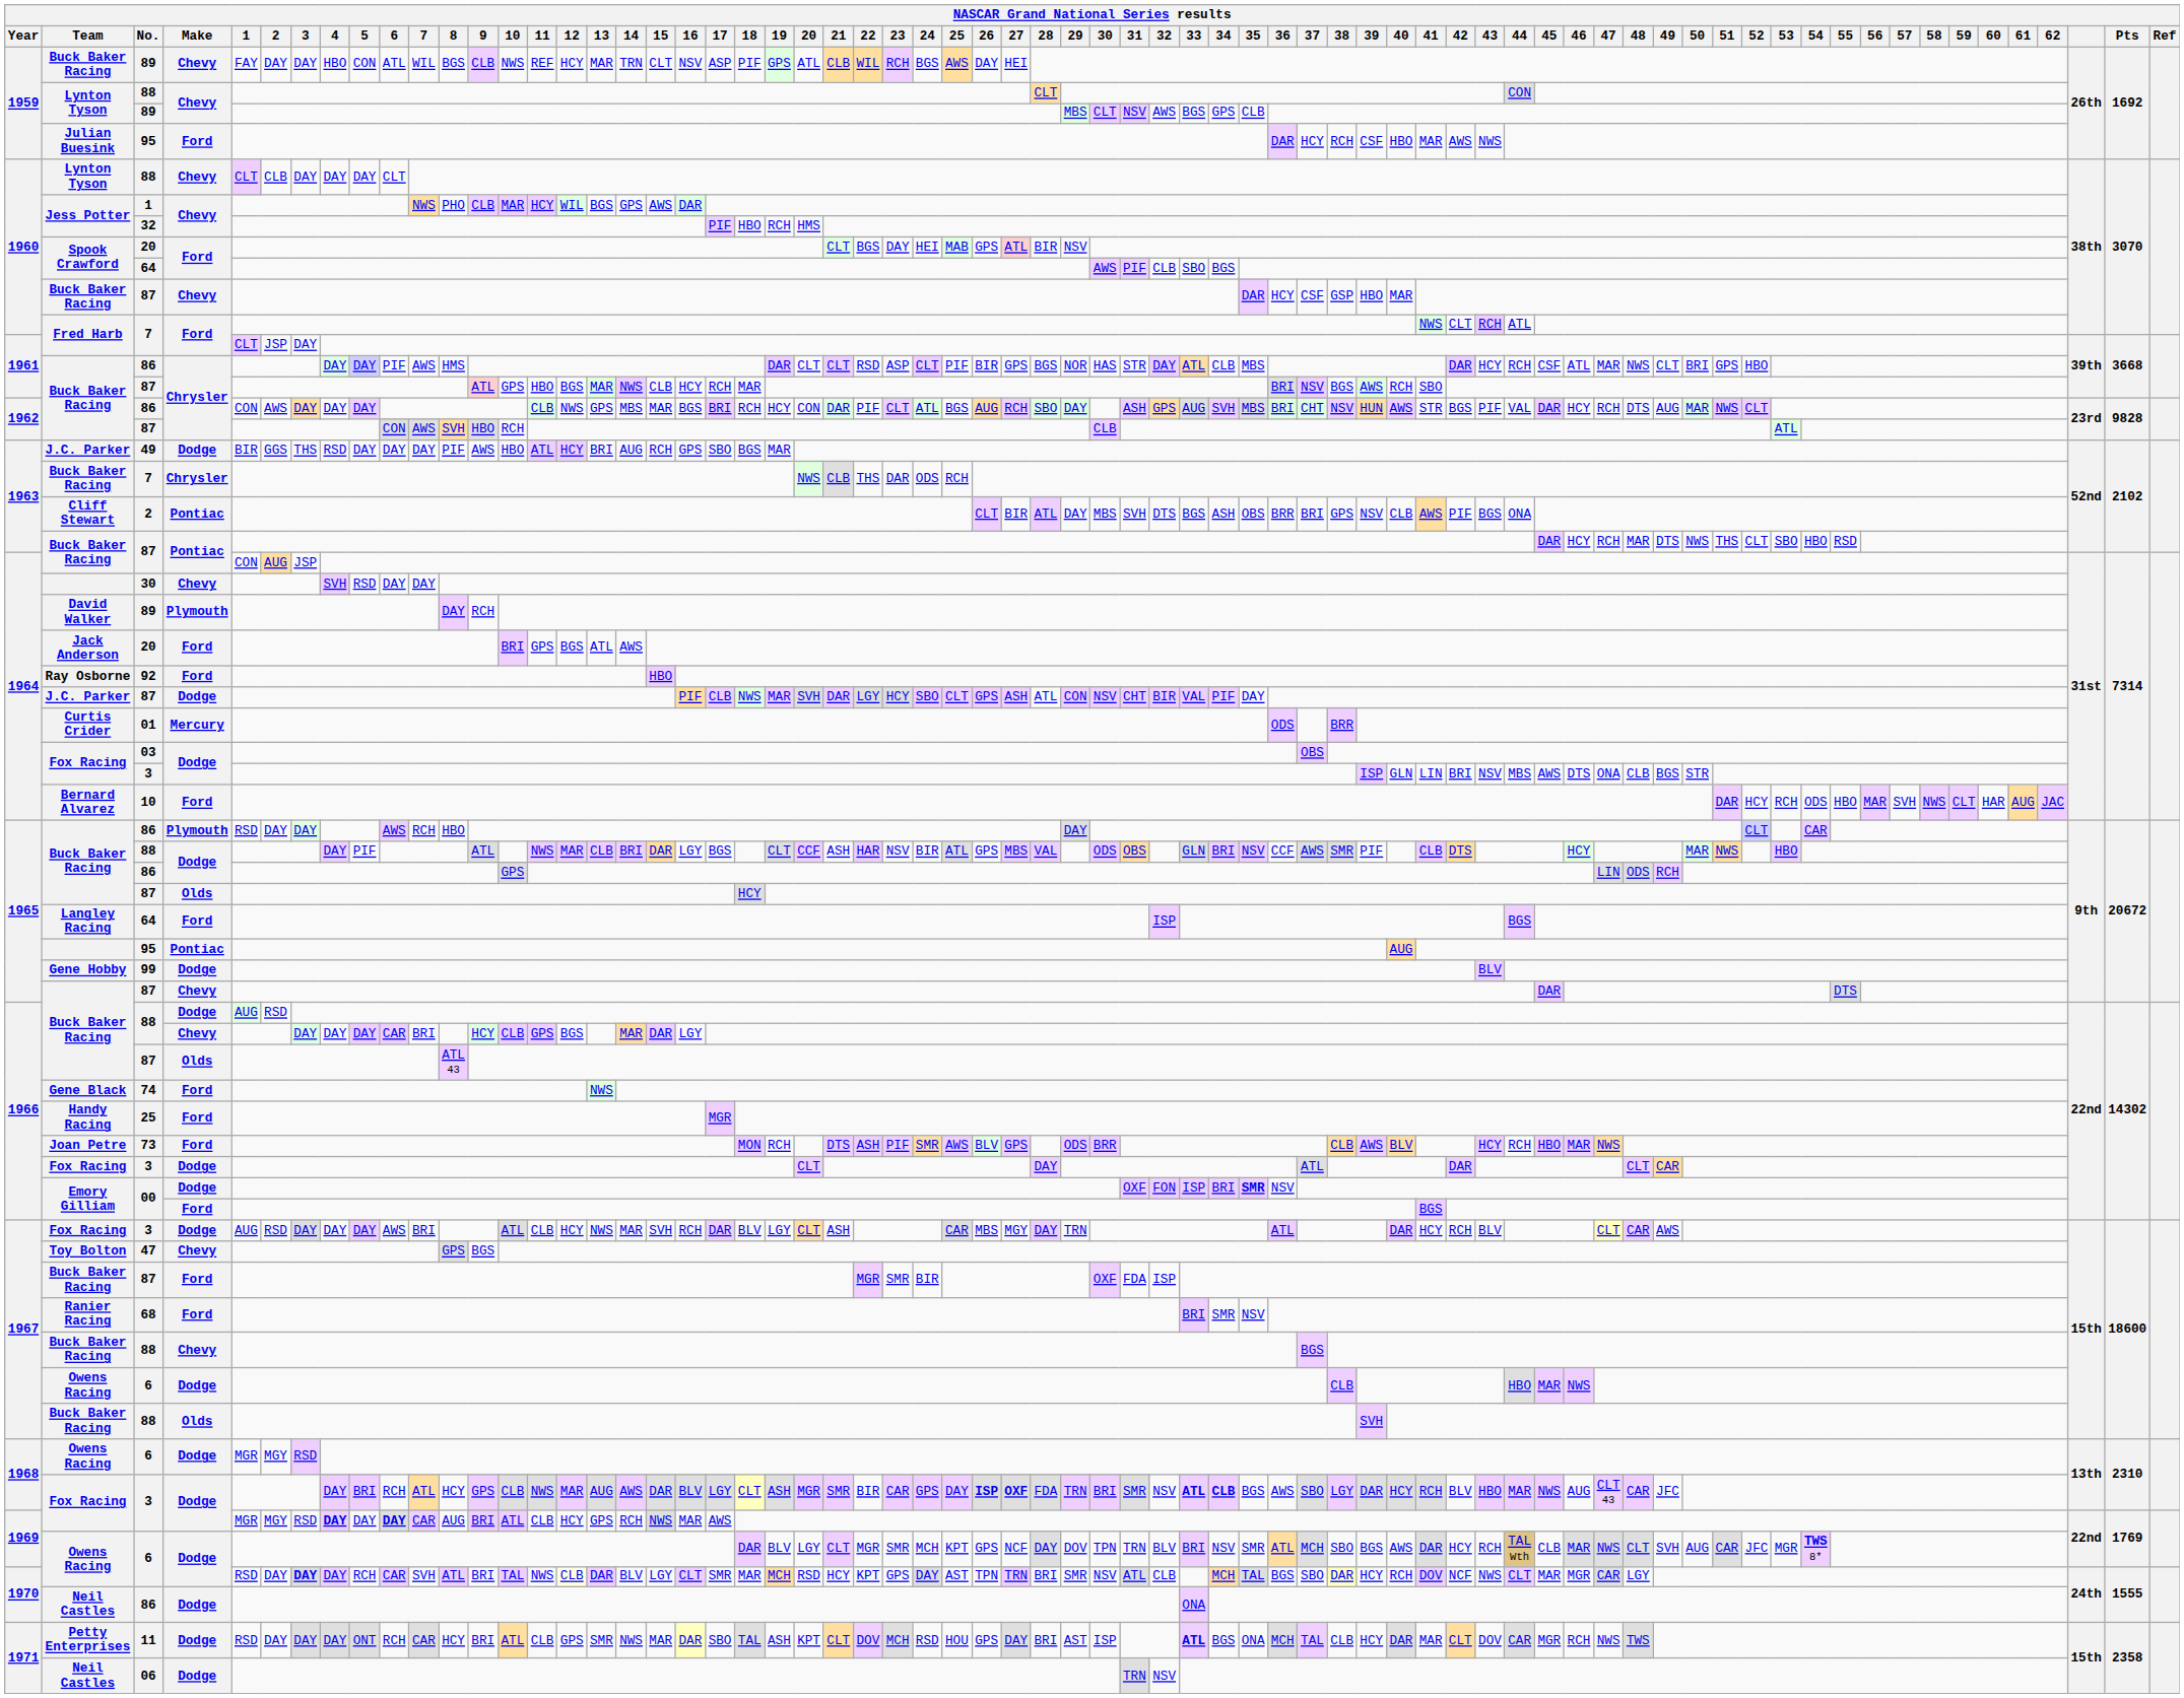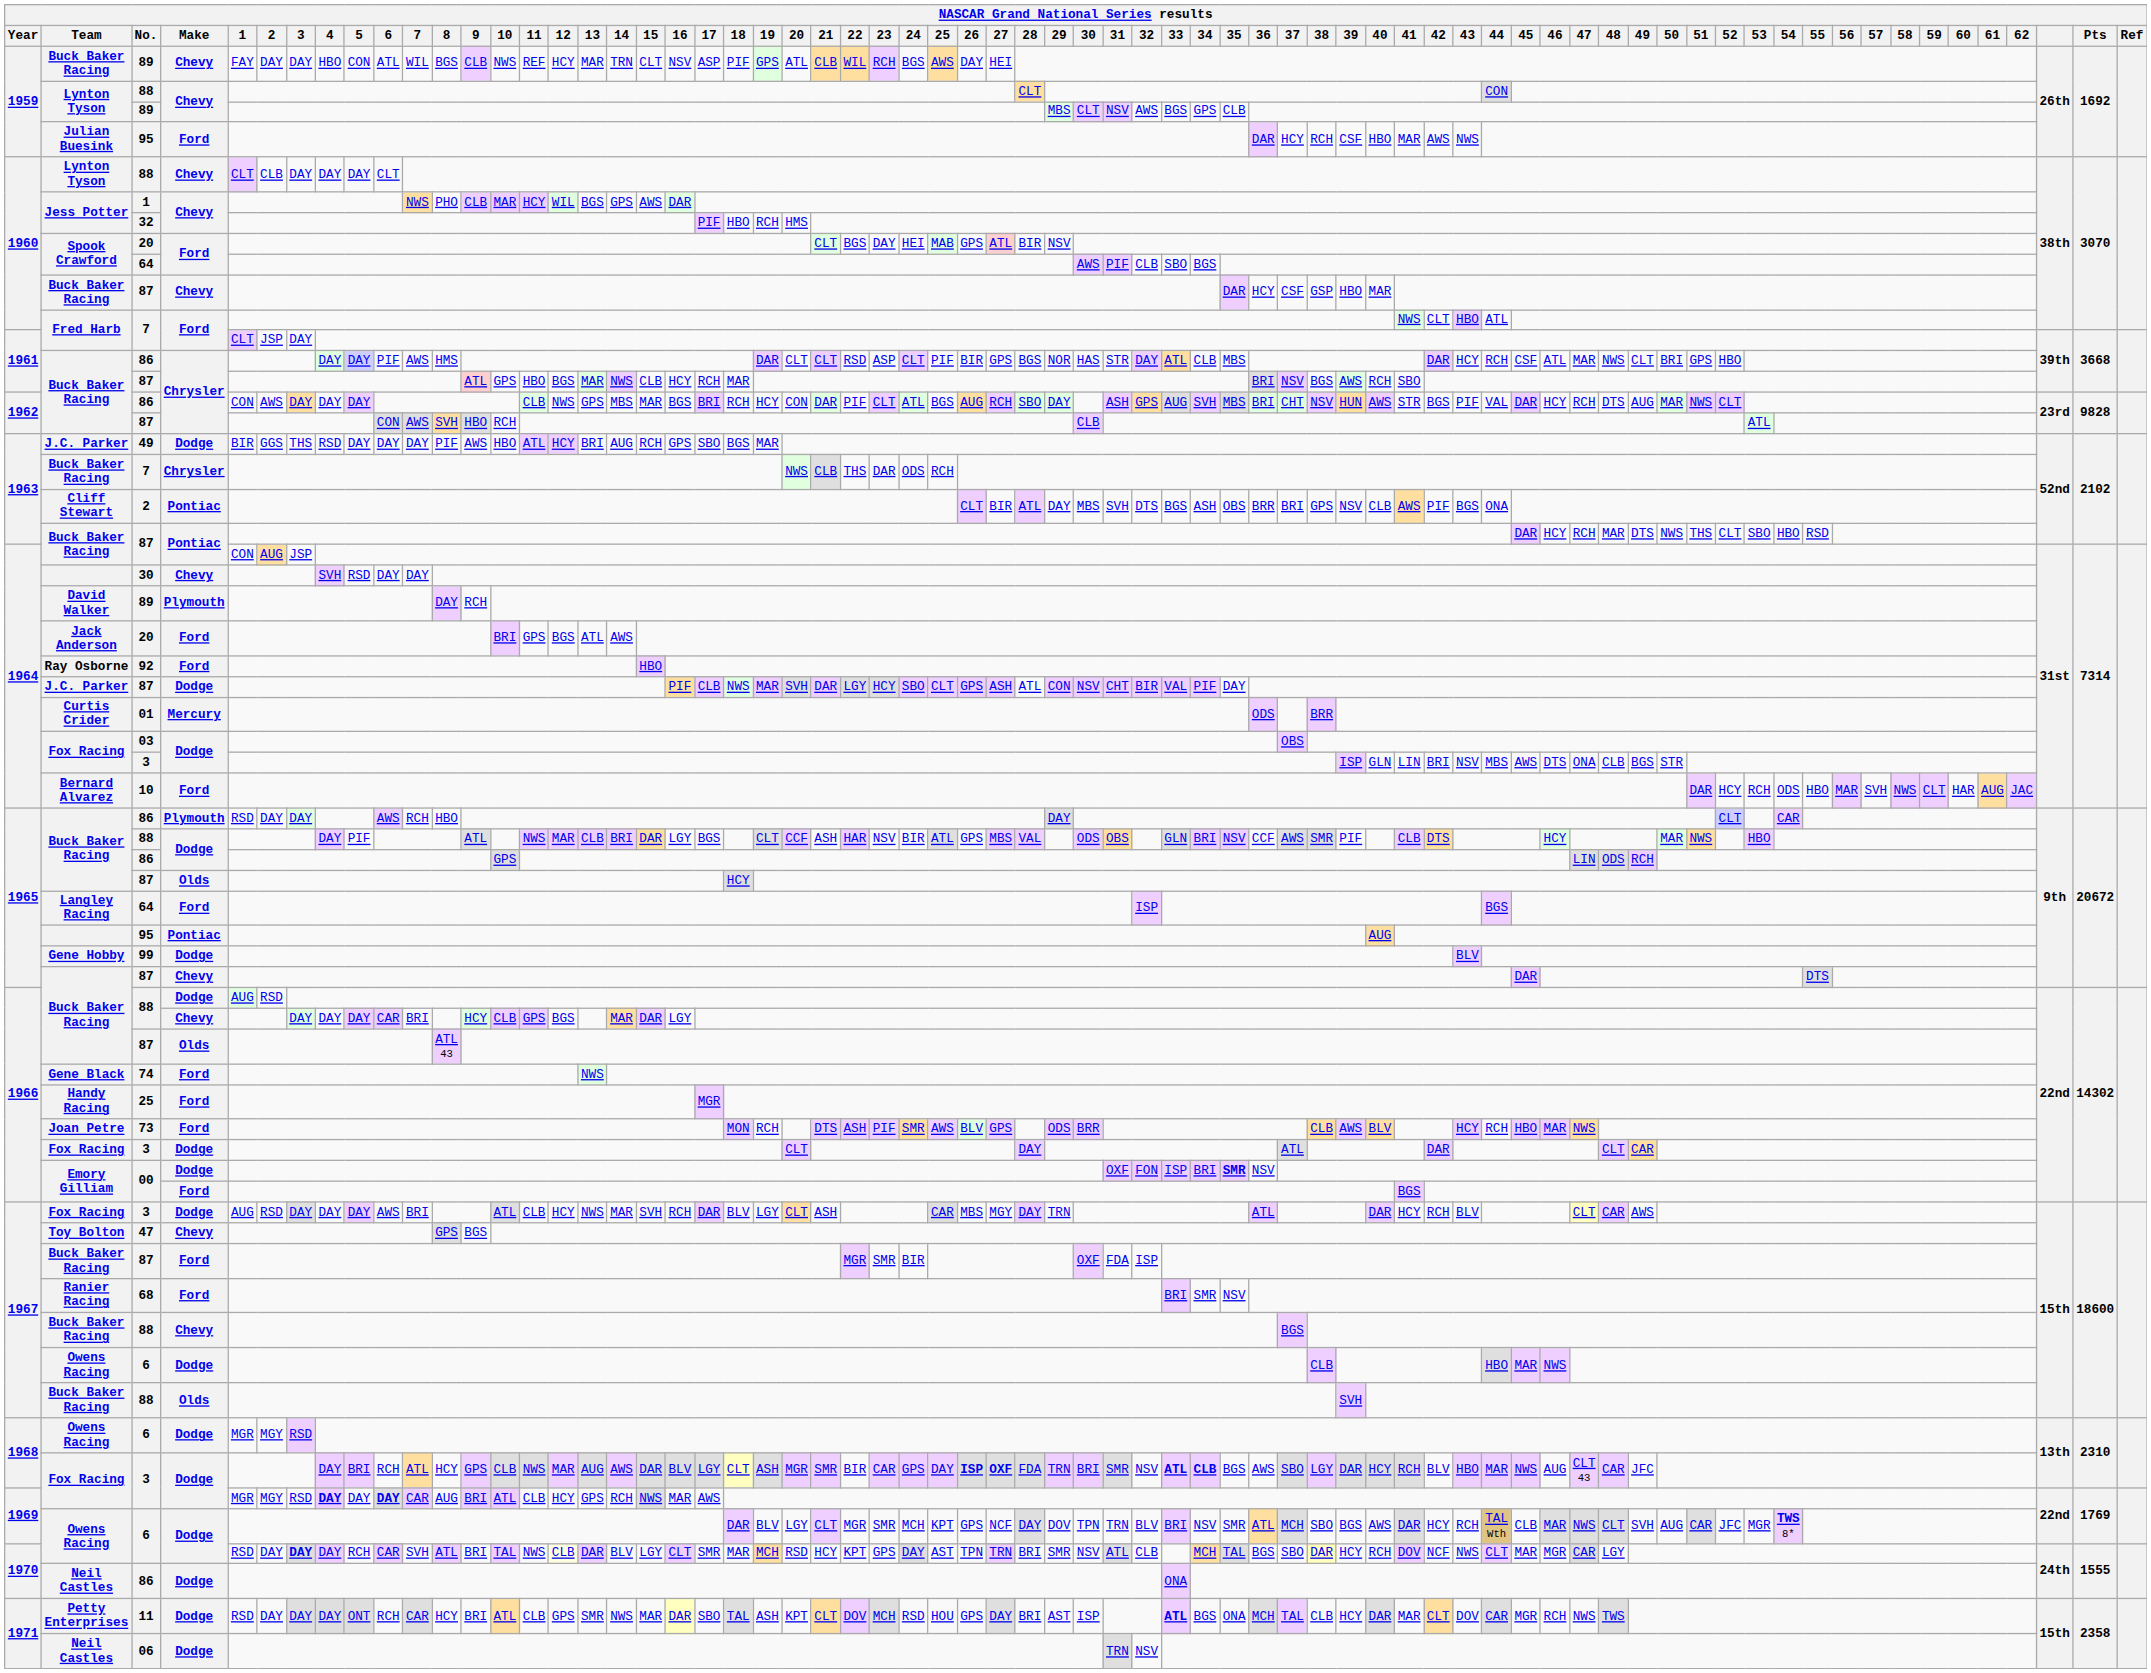1960 / 7 | 43: RCH -> HBO
